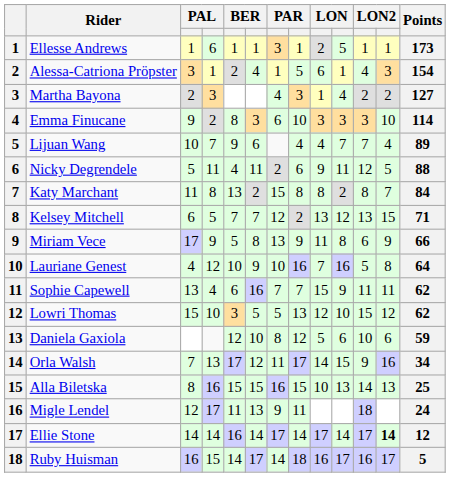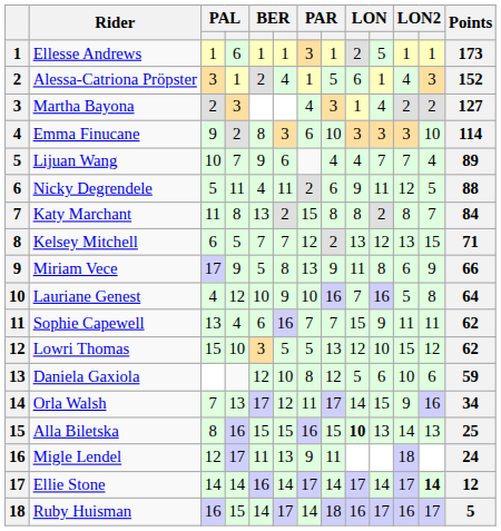Alessa-Catriona Pröpster | Points: 154 -> 152
Alla Biletska | column 9: normal -> bold
